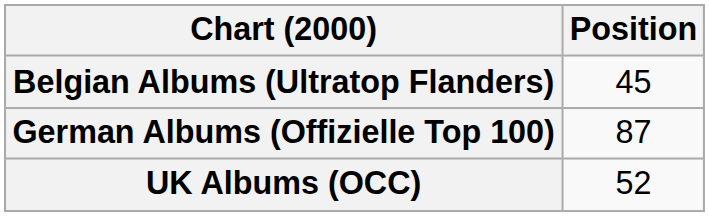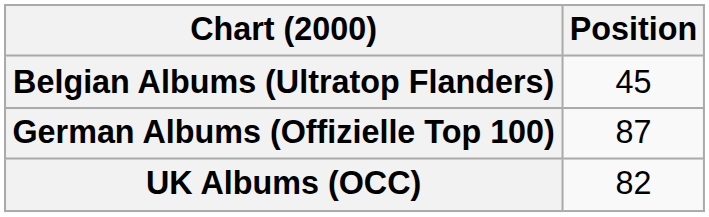UK Albums (OCC) | Position: 52 -> 82
